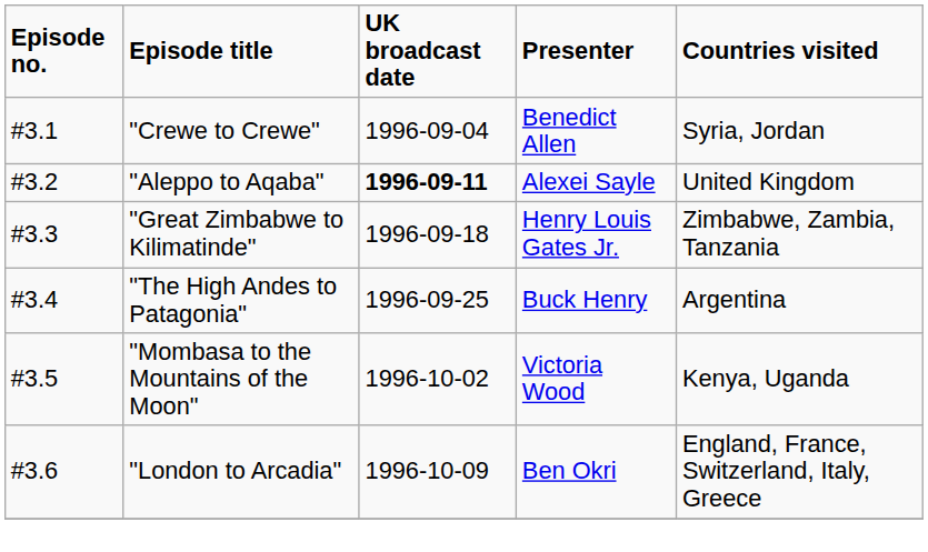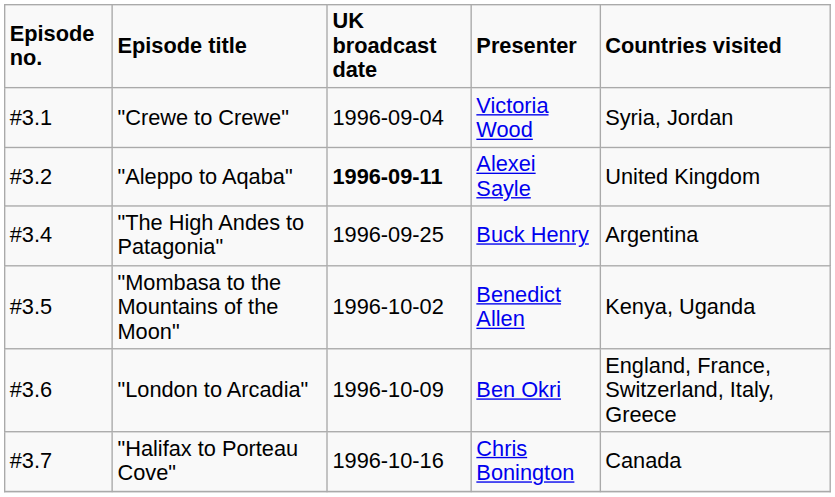"Crewe to Crewe" | Presenter: Benedict Allen -> Victoria Wood
- row: #3.3 | "Great Zimbabwe to Kilimatinde" | 1996-09-18 | Henry Louis Gates Jr. | Zimbabwe, Zambia, Tanzania
"Mombasa to the Mountains of the Moon" | Presenter: Victoria Wood -> Benedict Allen
+ row: #3.7 | "Halifax to Porteau Cove" | 1996-10-16 | Chris Bonington | Canada
